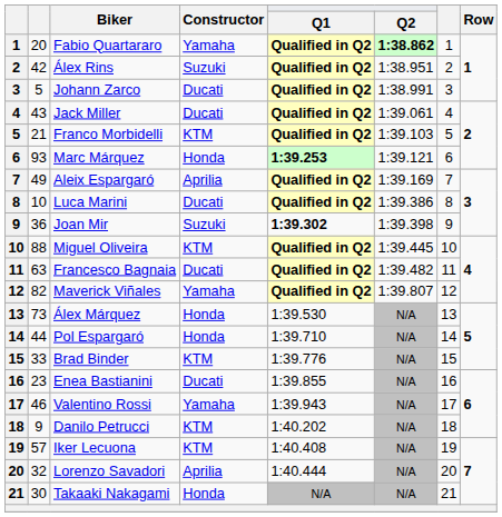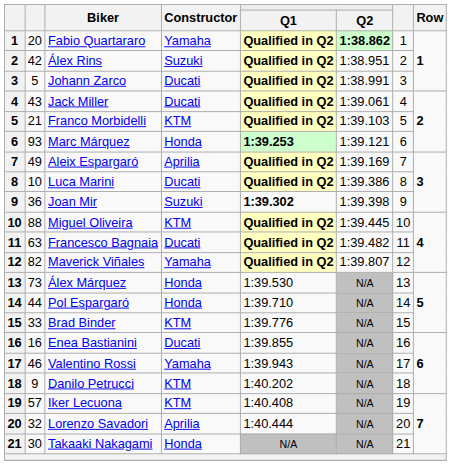Enea Bastianini | column 2: 23 -> 16
